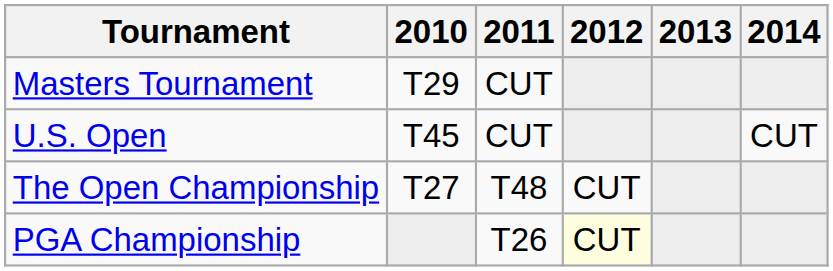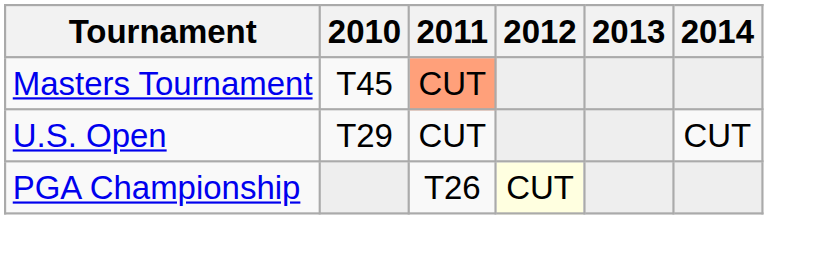Masters Tournament | 2010: T29 -> T45
Masters Tournament | 2011: no background -> lightsalmon background
U.S. Open | 2010: T45 -> T29
- row: The Open Championship | T27 | T48 | CUT
